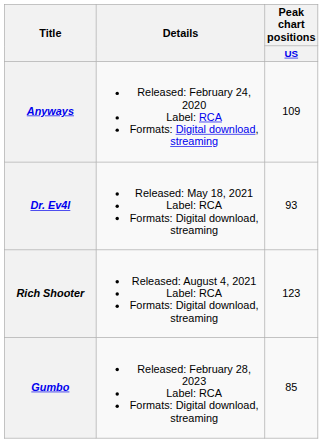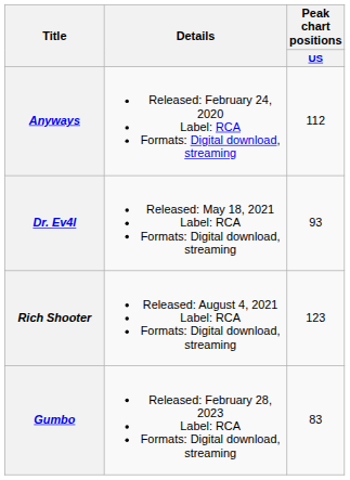Anyways | Peak chart positions / US: 109 -> 112
Gumbo | Peak chart positions / US: 85 -> 83
